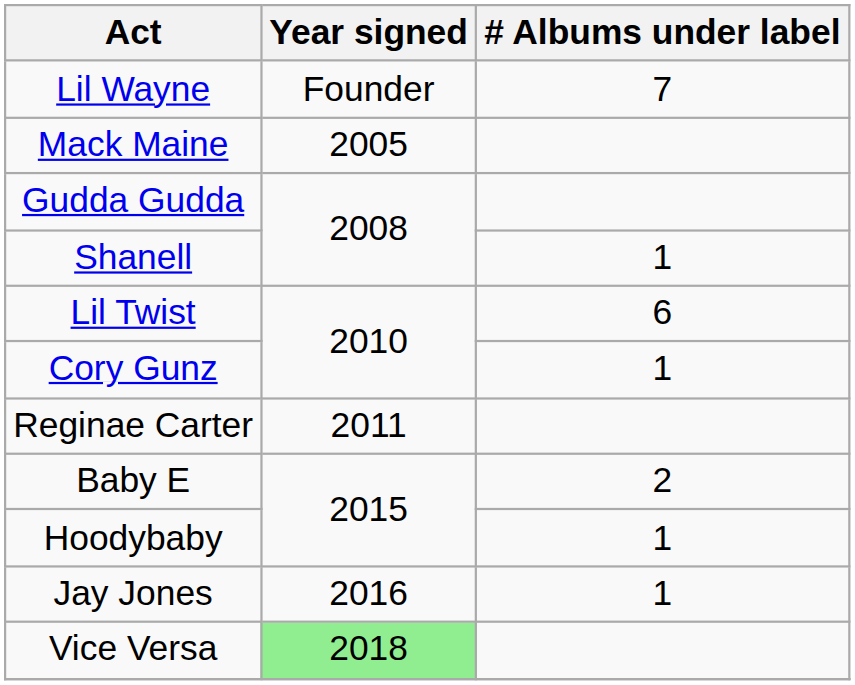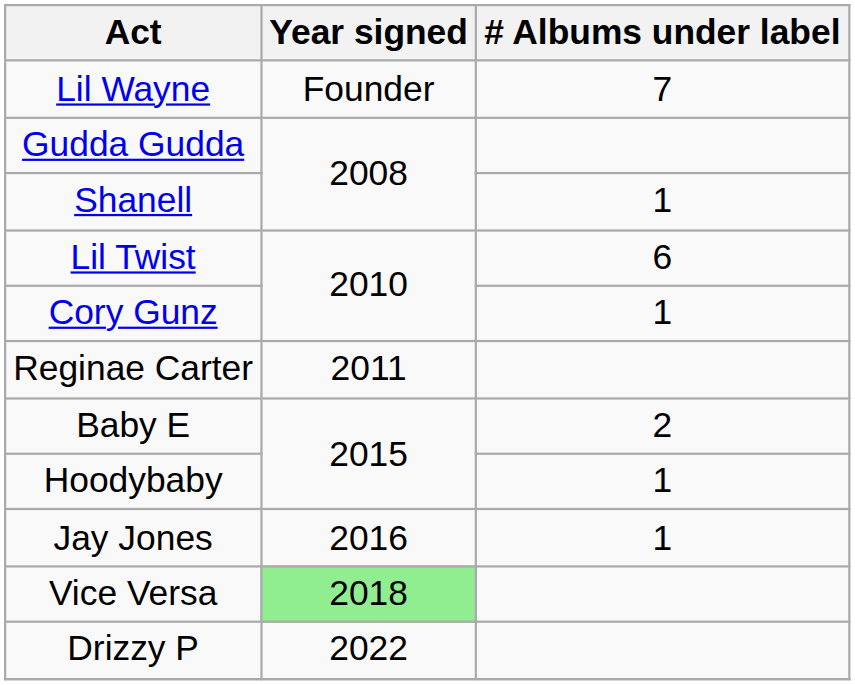- row: Mack Maine | 2005
+ row: Drizzy P | 2022
